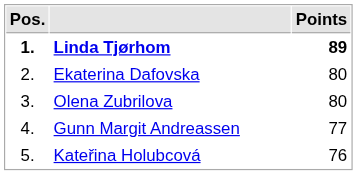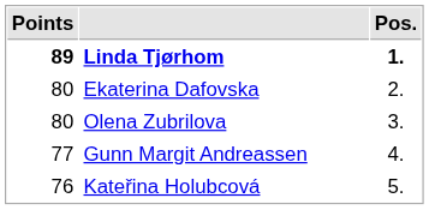columns swapped: Pos. <-> Points
